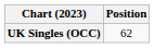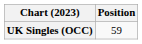UK Singles (OCC) | Position: 62 -> 59
